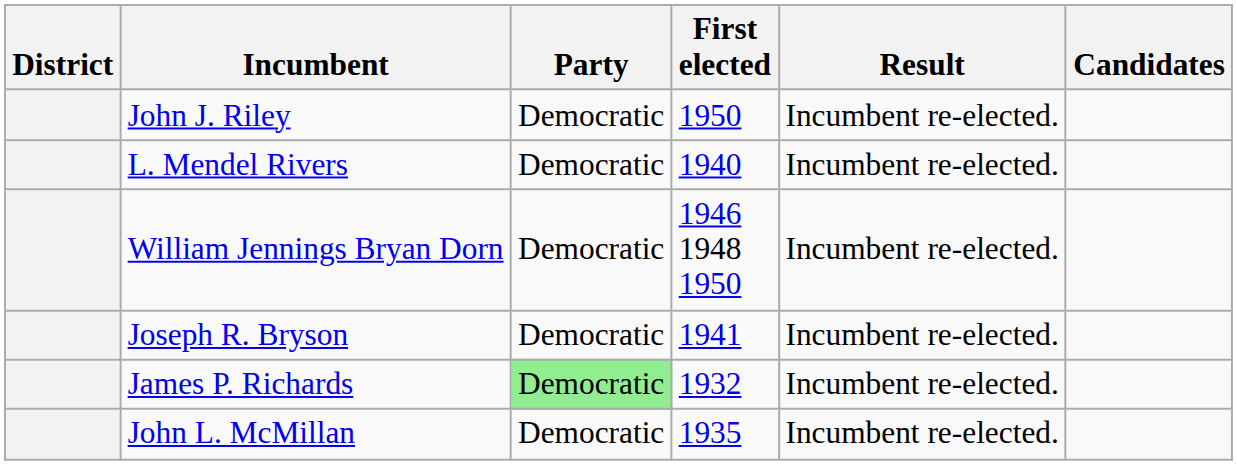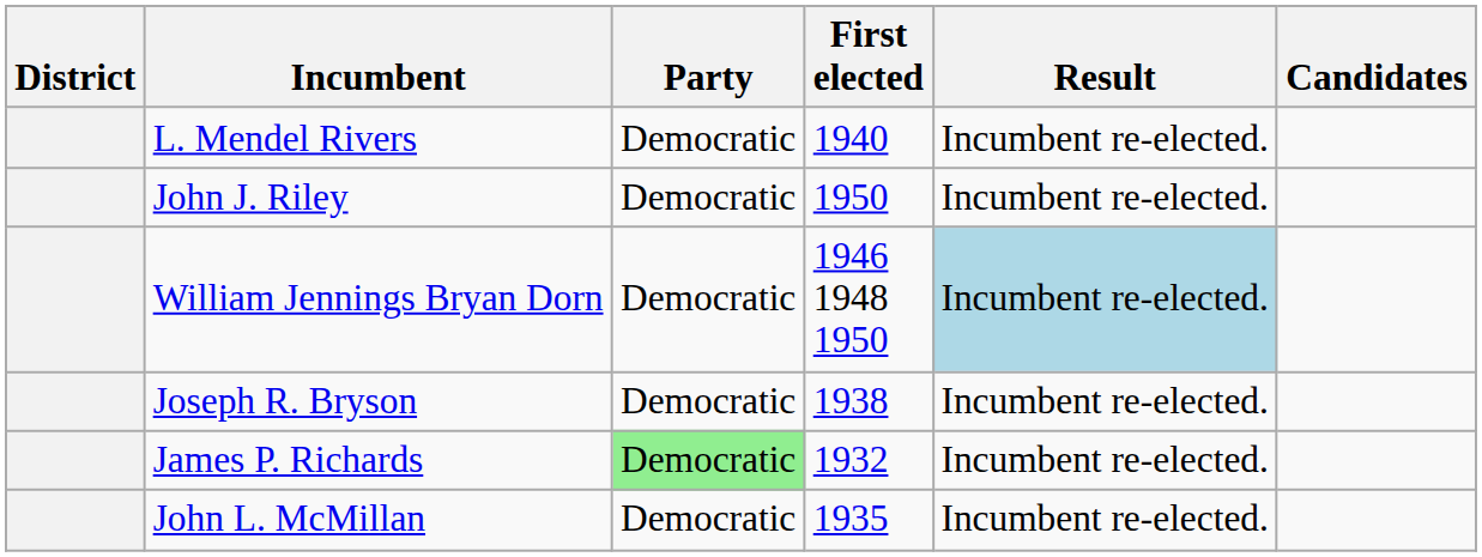rows swapped: L. Mendel Rivers <-> John J. Riley
William Jennings Bryan Dorn | Result: no background -> lightblue background
Joseph R. Bryson | First elected: 1941 -> 1938
